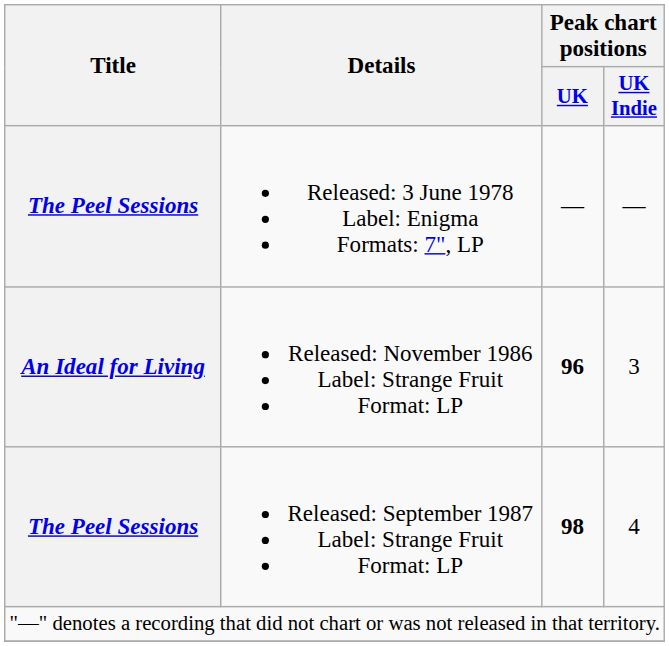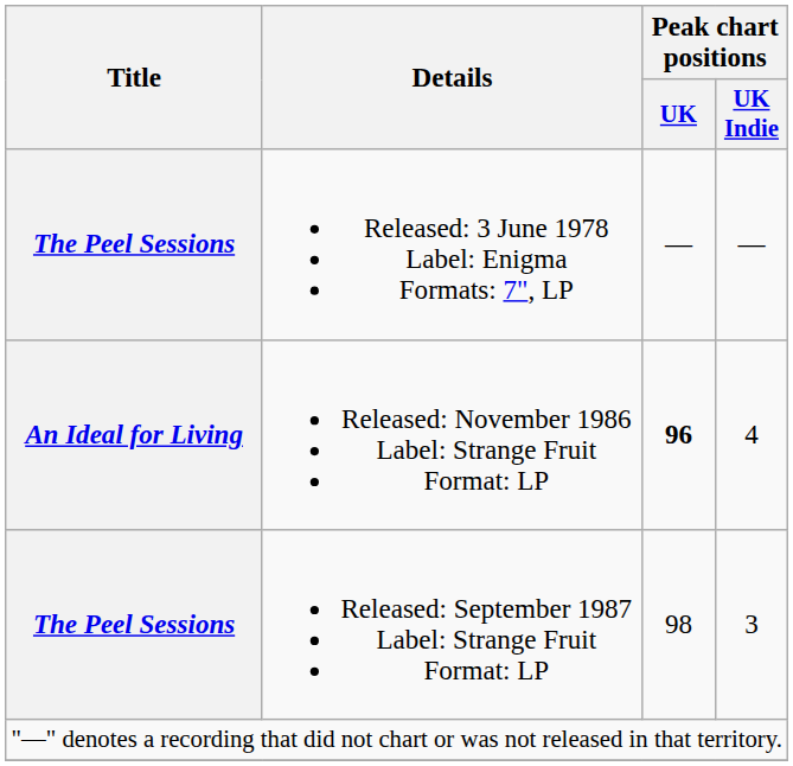Released: November 1986 Label: Strange Fruit Format: LP | Peak chart positions / UK Indie: 3 -> 4
Released: September 1987 Label: Strange Fruit Format: LP | Peak chart positions / UK: bold -> normal
Released: September 1987 Label: Strange Fruit Format: LP | Peak chart positions / UK Indie: 4 -> 3
